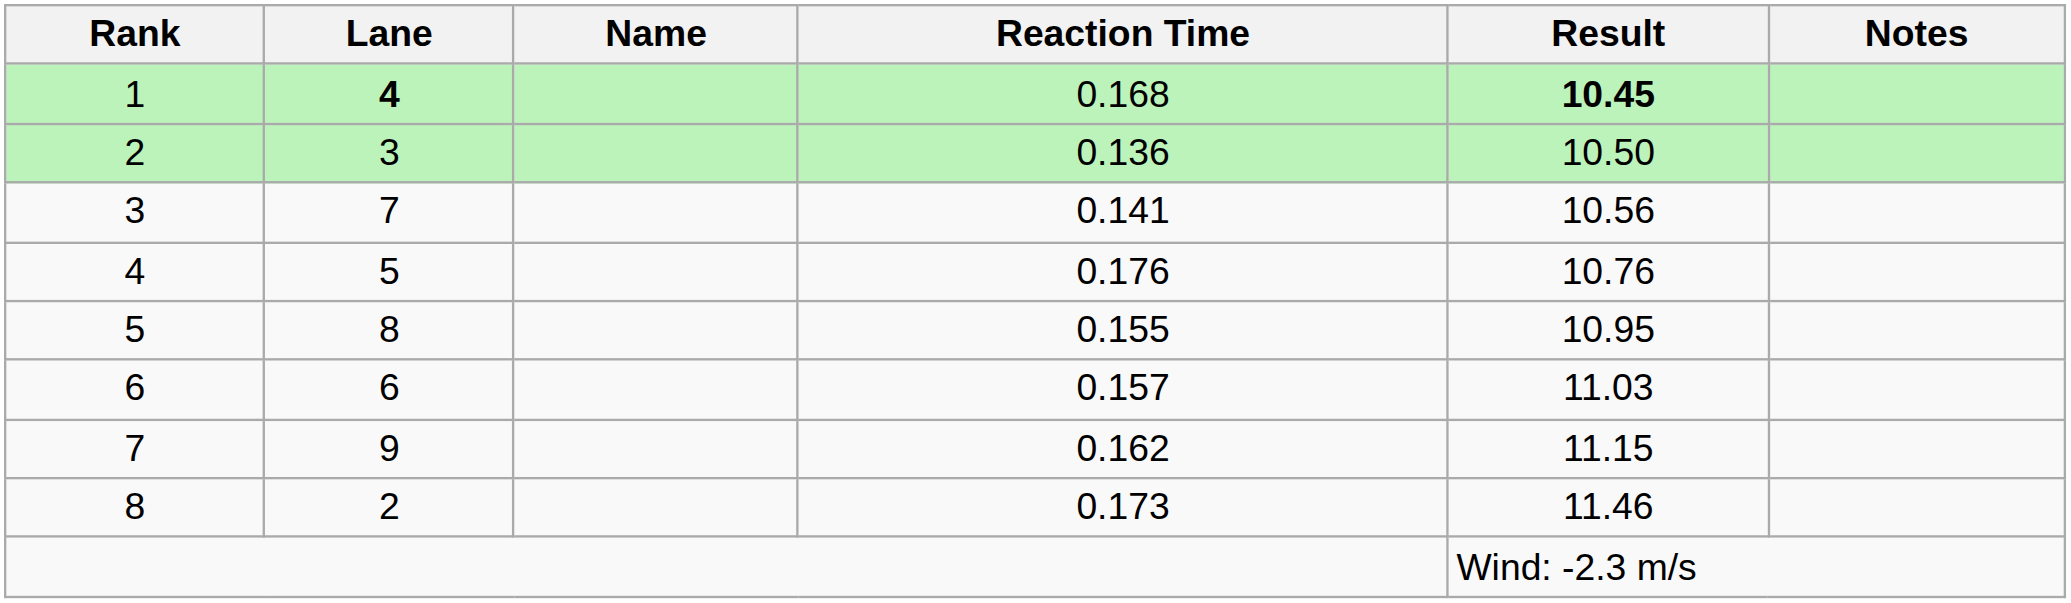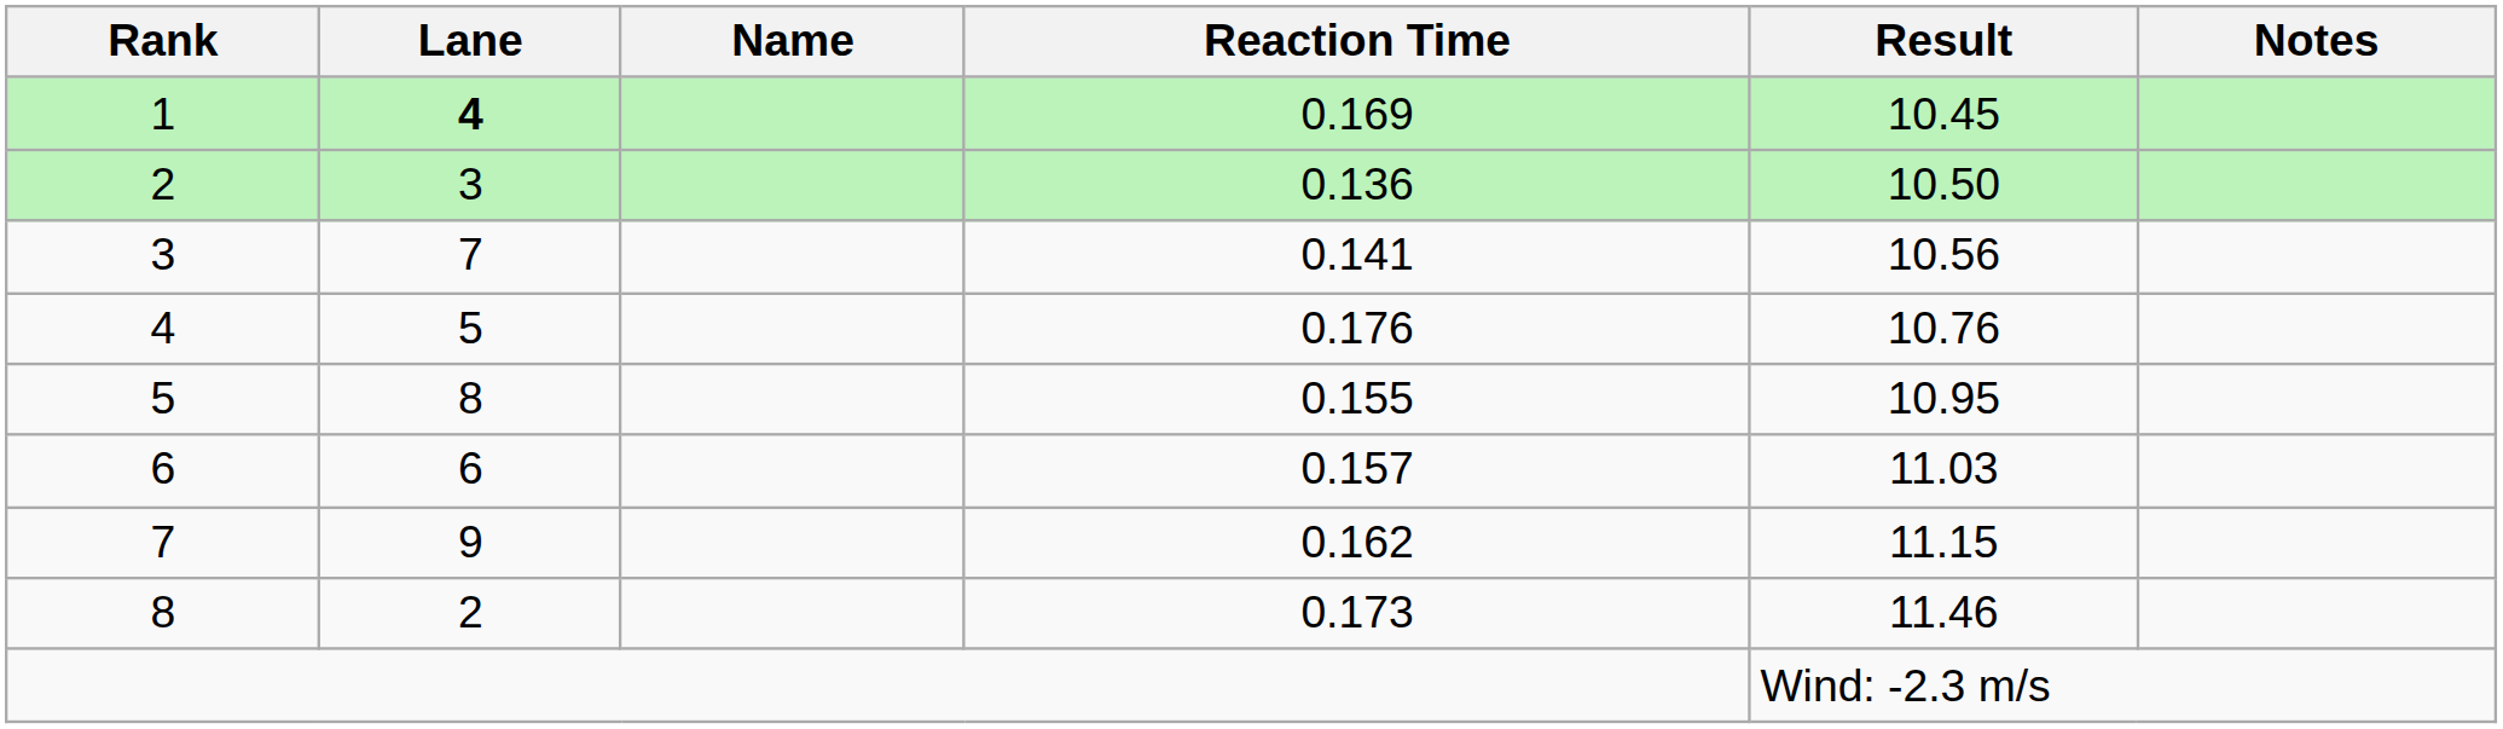1 | Reaction Time: 0.168 -> 0.169
1 | Result: bold -> normal
